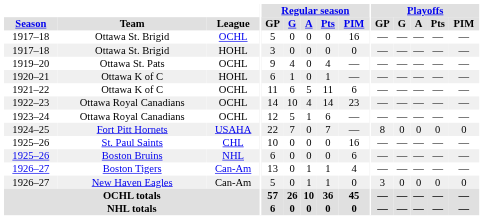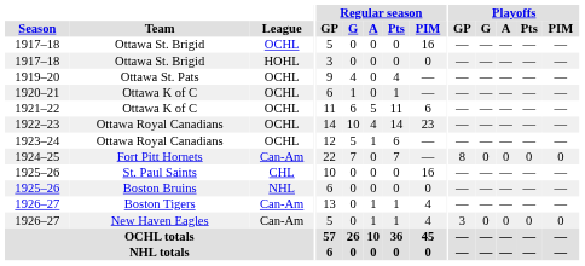1920–21 | League: HOHL -> OCHL
1924–25 | League: USAHA -> Can-Am
1925–26 / Boston Bruins | Regular season / PIM: 6 -> 0
1926–27 / New Haven Eagles | Regular season / PIM: 0 -> 4
